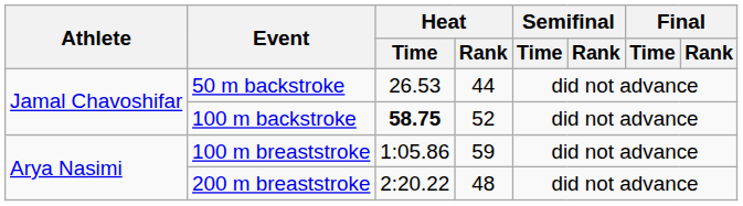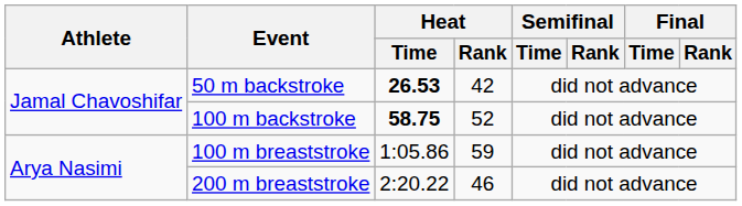50 m backstroke | Heat / Time: normal -> bold
50 m backstroke | Heat / Rank: 44 -> 42
200 m breaststroke | Heat / Rank: 48 -> 46
